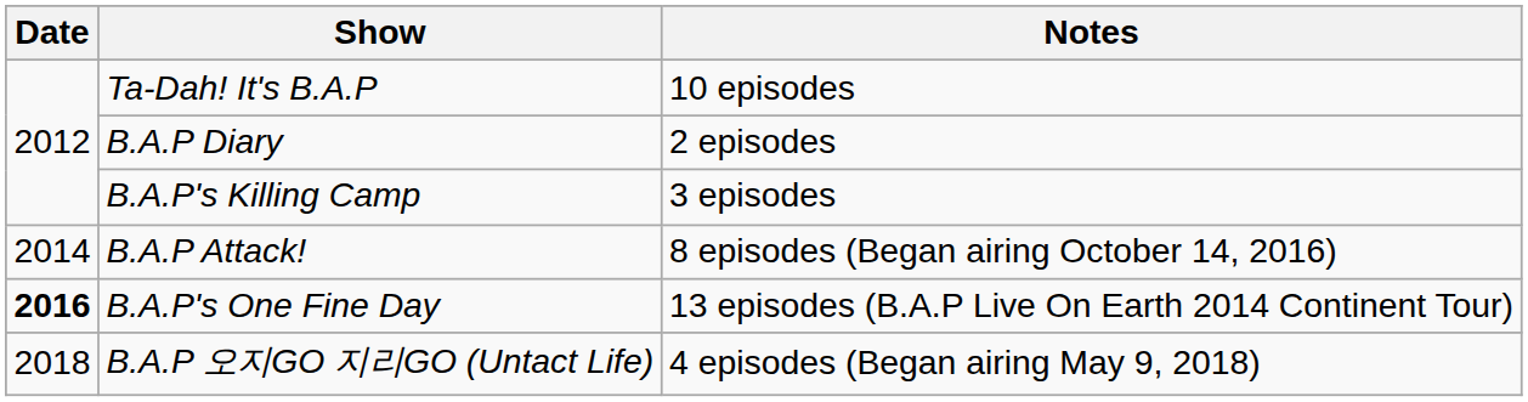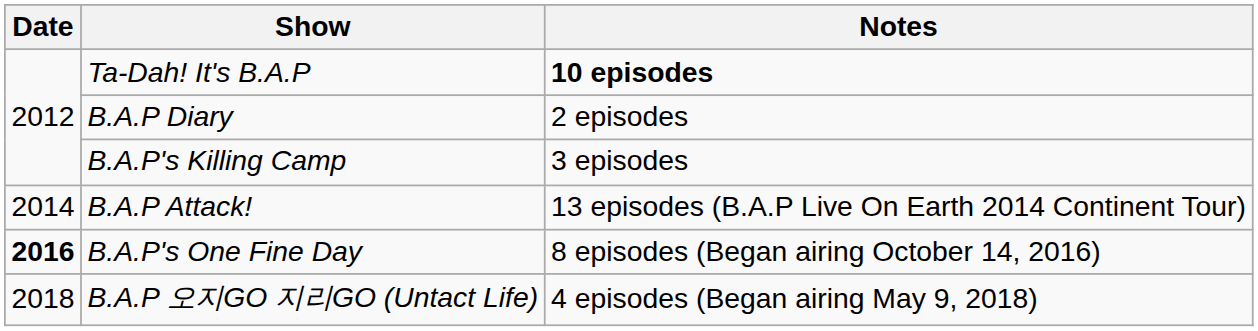Ta-Dah! It's B.A.P | Notes: normal -> bold
B.A.P Attack! | Notes: 8 episodes (Began airing October 14, 2016) -> 13 episodes (B.A.P Live On Earth 2014 Continent Tour)
B.A.P's One Fine Day | Notes: 13 episodes (B.A.P Live On Earth 2014 Continent Tour) -> 8 episodes (Began airing October 14, 2016)
